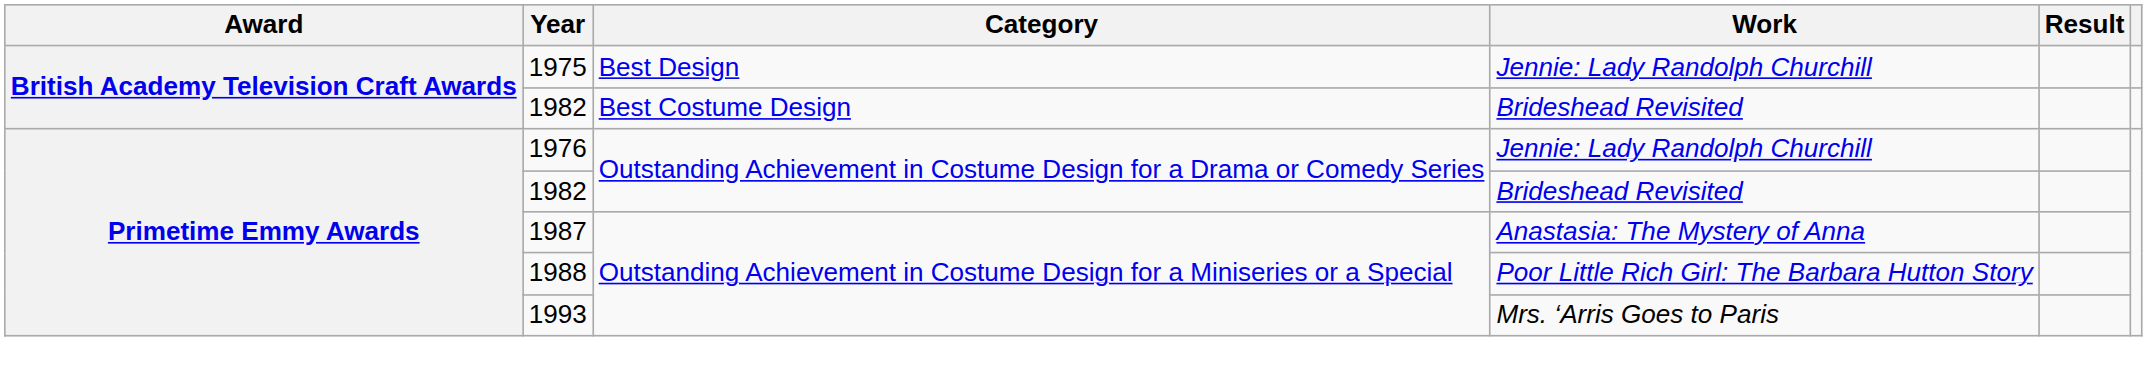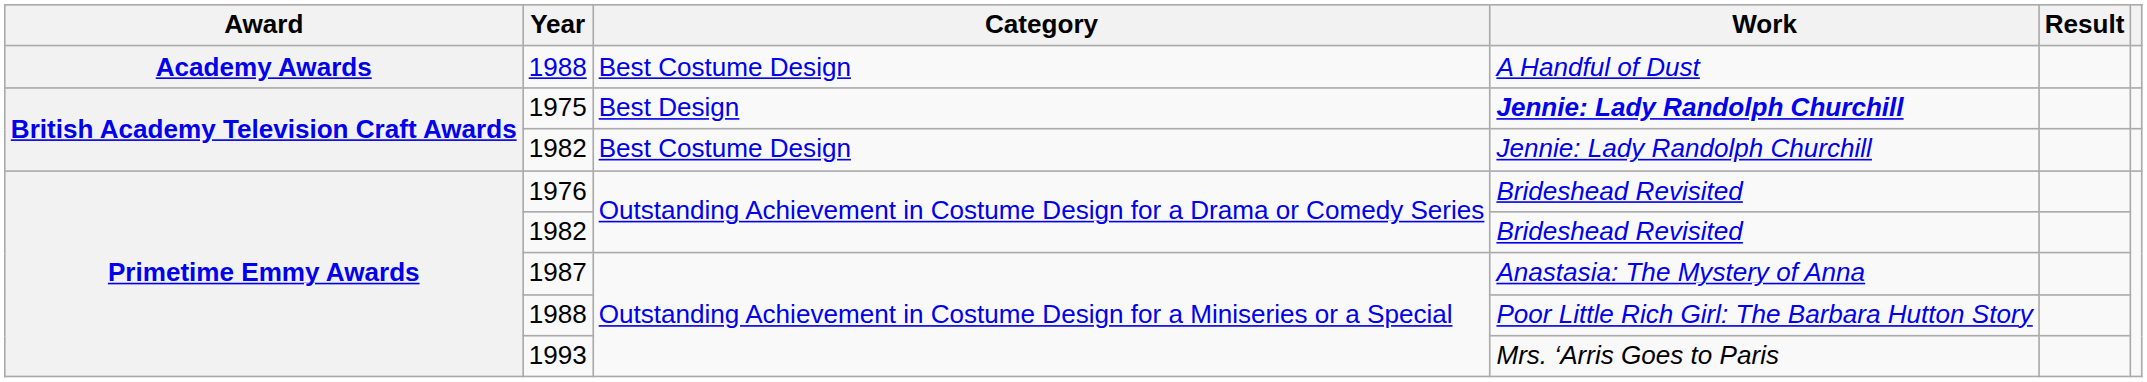+ row: Academy Awards | 1988 | Best Costume Design | A Handful of Dust
1975 | Work: normal -> bold
1982 / Best Costume Design | Work: Brideshead Revisited -> Jennie: Lady Randolph Churchill
1976 | Work: Jennie: Lady Randolph Churchill -> Brideshead Revisited
